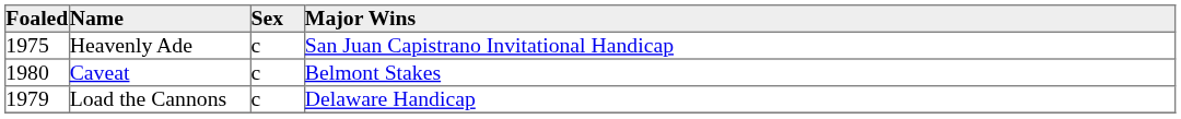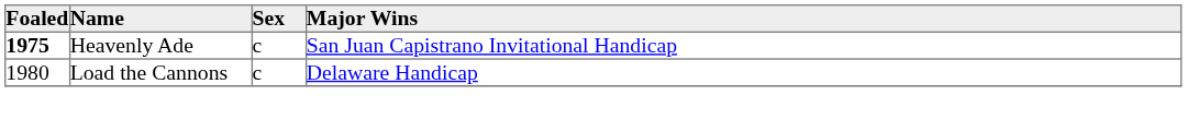Heavenly Ade | Foaled: normal -> bold
- row: 1980 | Caveat | c | Belmont Stakes
Load the Cannons | Foaled: 1979 -> 1980
